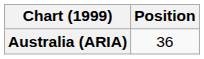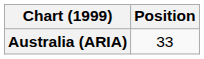Australia (ARIA) | Position: 36 -> 33
